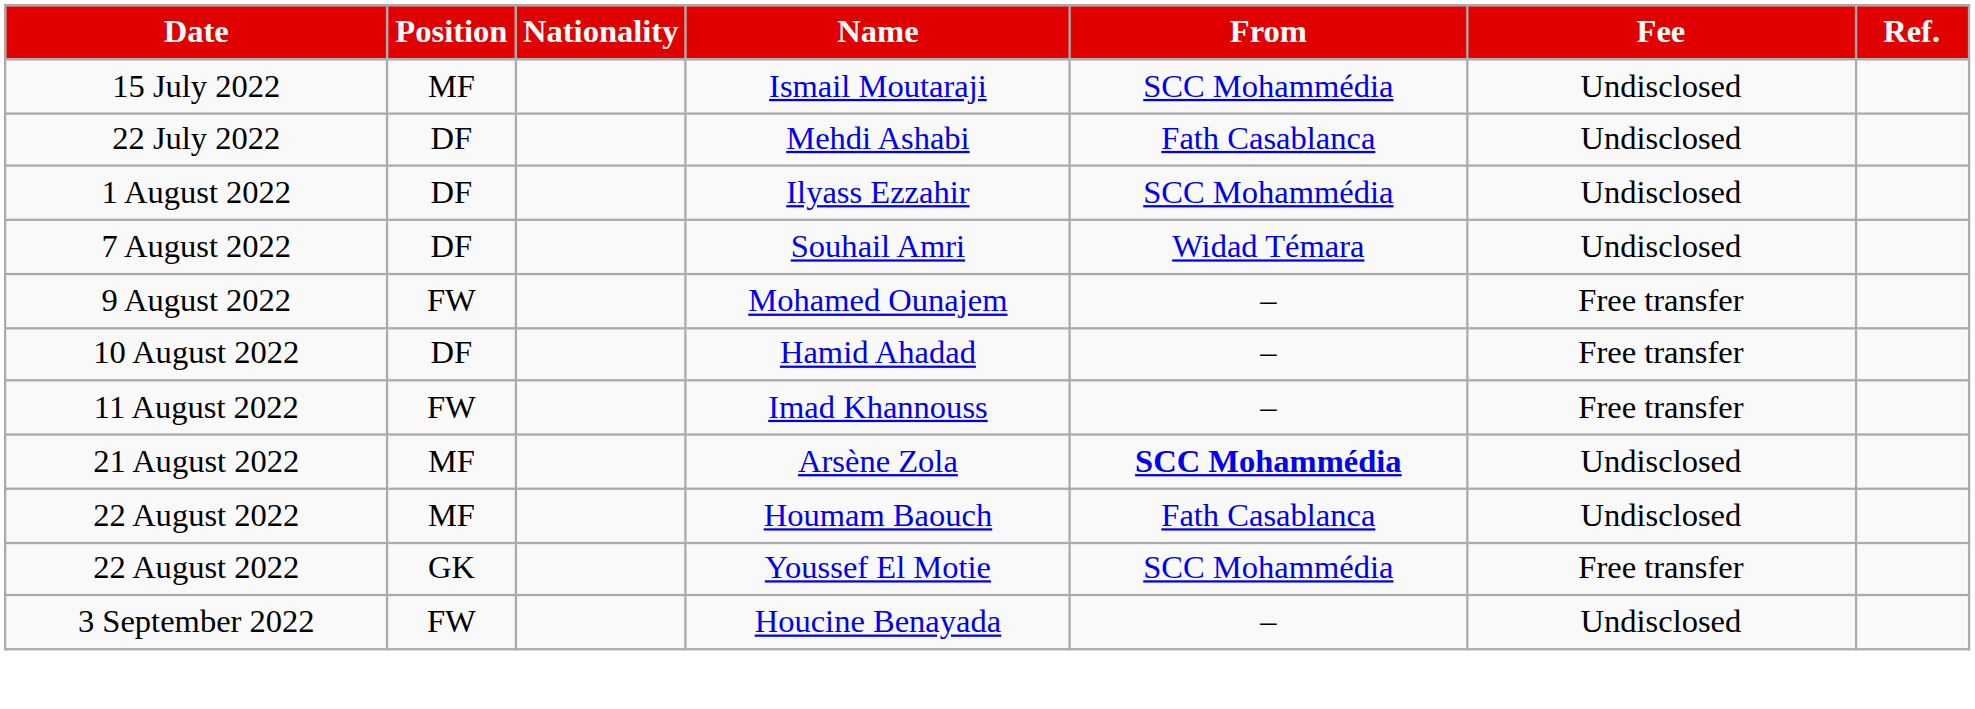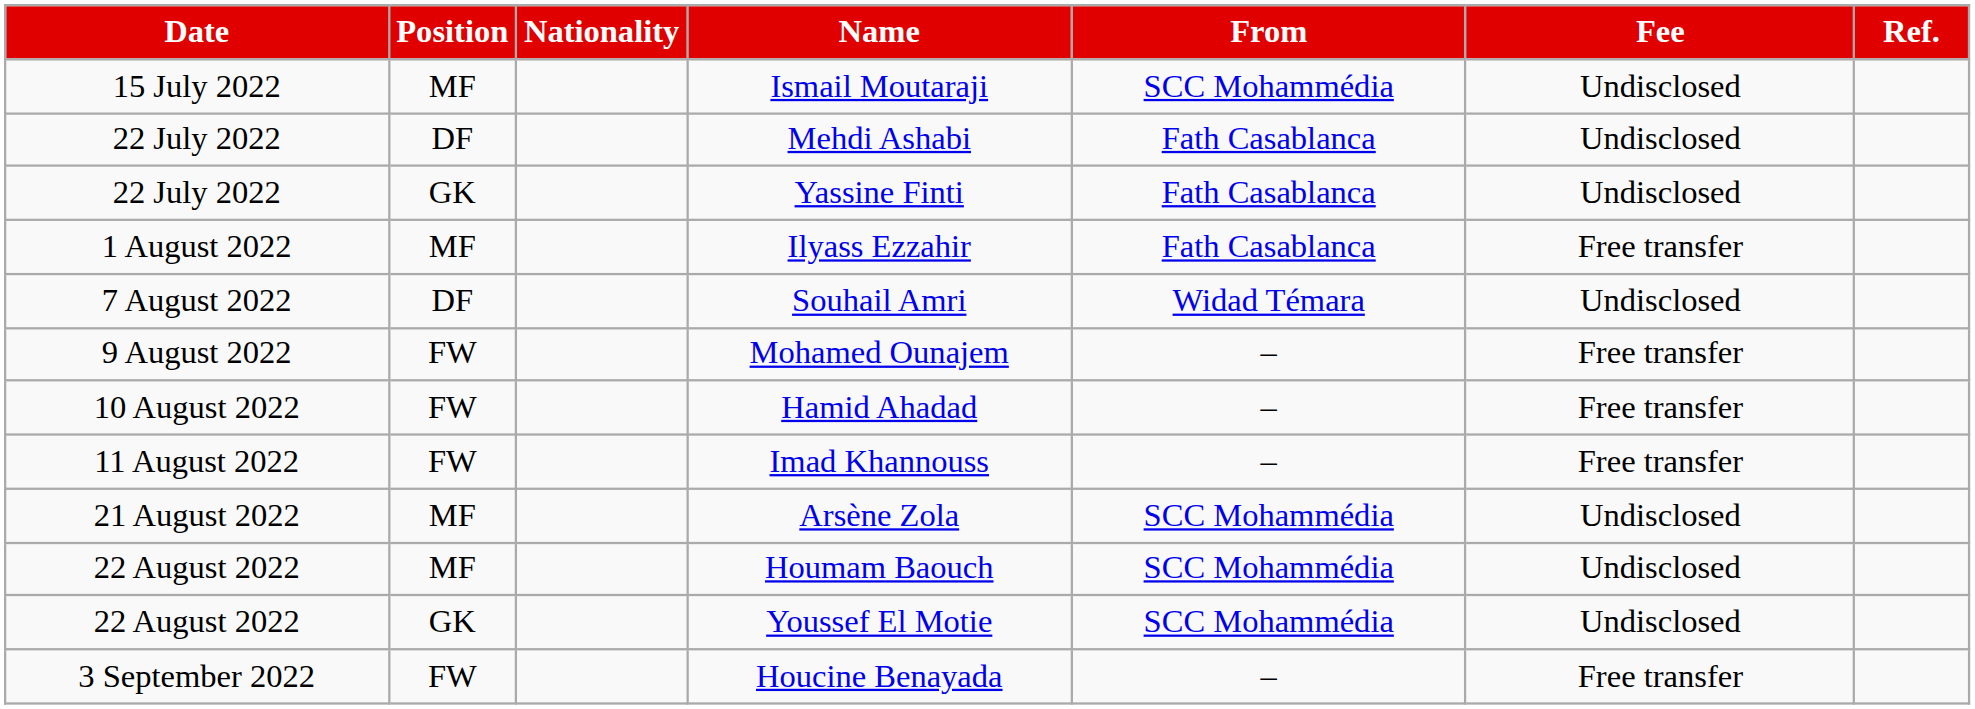+ row: 22 July 2022 | GK | Yassine Finti | Fath Casablanca | Undisclosed
Ilyass Ezzahir | Position: DF -> MF
Ilyass Ezzahir | From: SCC Mohammédia -> Fath Casablanca
Ilyass Ezzahir | Fee: Undisclosed -> Free transfer
Hamid Ahadad | Position: DF -> FW
Arsène Zola | From: bold -> normal
Houmam Baouch | From: Fath Casablanca -> SCC Mohammédia
Youssef El Motie | Fee: Free transfer -> Undisclosed
Houcine Benayada | Fee: Undisclosed -> Free transfer
